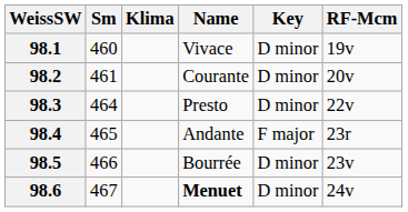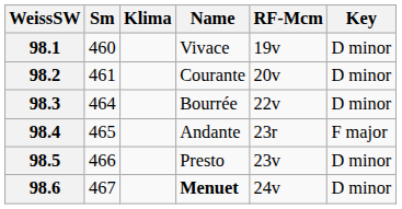columns swapped: Key <-> RF-Mcm
98.3 | Name: Presto -> Bourrée
98.5 | Name: Bourrée -> Presto
